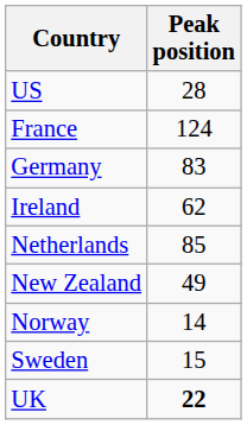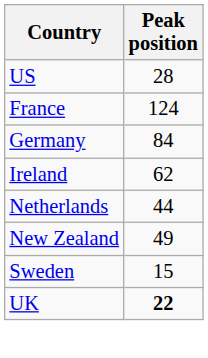Germany | Peak position: 83 -> 84
Netherlands | Peak position: 85 -> 44
- row: Norway | 14
